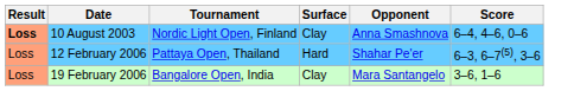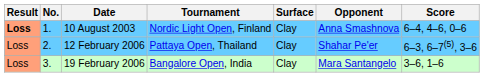+ column: No. | 1. | 2. | 3.
12 February 2006 | Surface: Hard -> Clay
